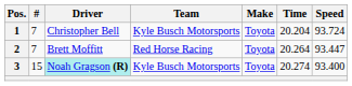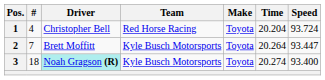1 | #: 7 -> 4
1 | Team: Kyle Busch Motorsports -> Red Horse Racing
2 | Team: Red Horse Racing -> Kyle Busch Motorsports
3 | #: 15 -> 18
